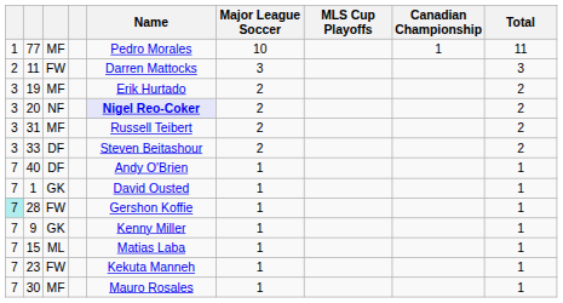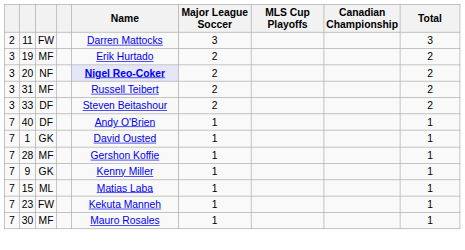- row: 1 | 77 | MF | Pedro Morales | 10 | 1 | 11
28 | column 1: paleturquoise background -> no background
28 | column 3: FW -> MF
